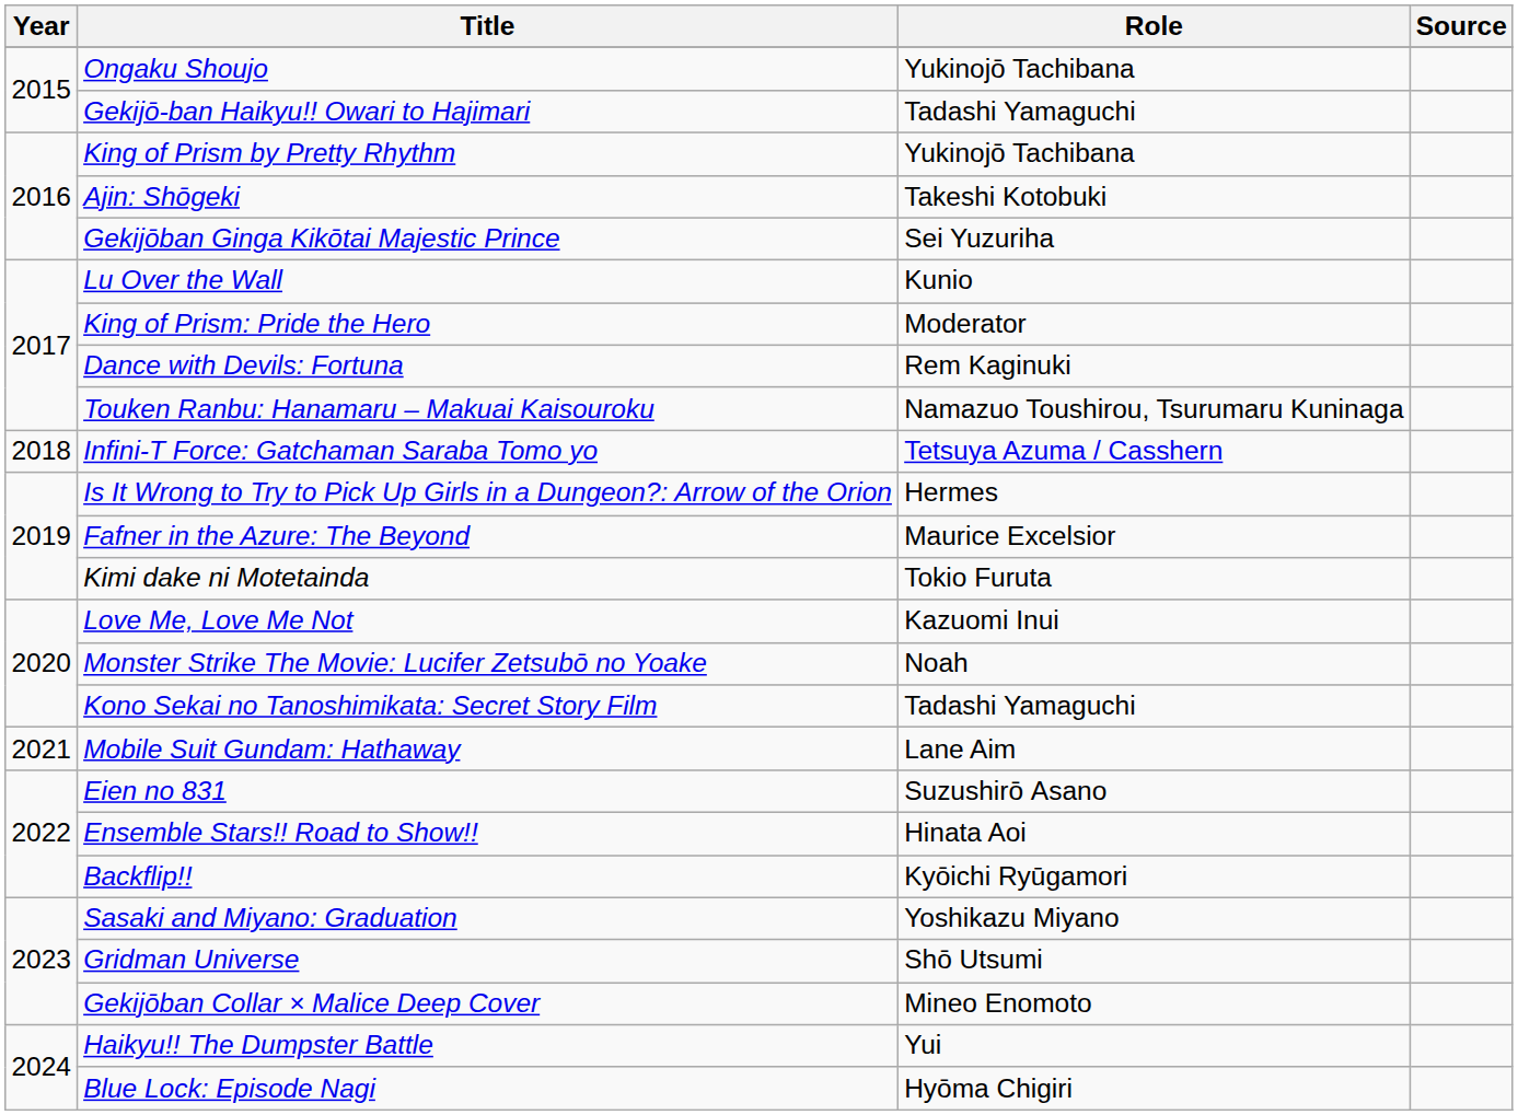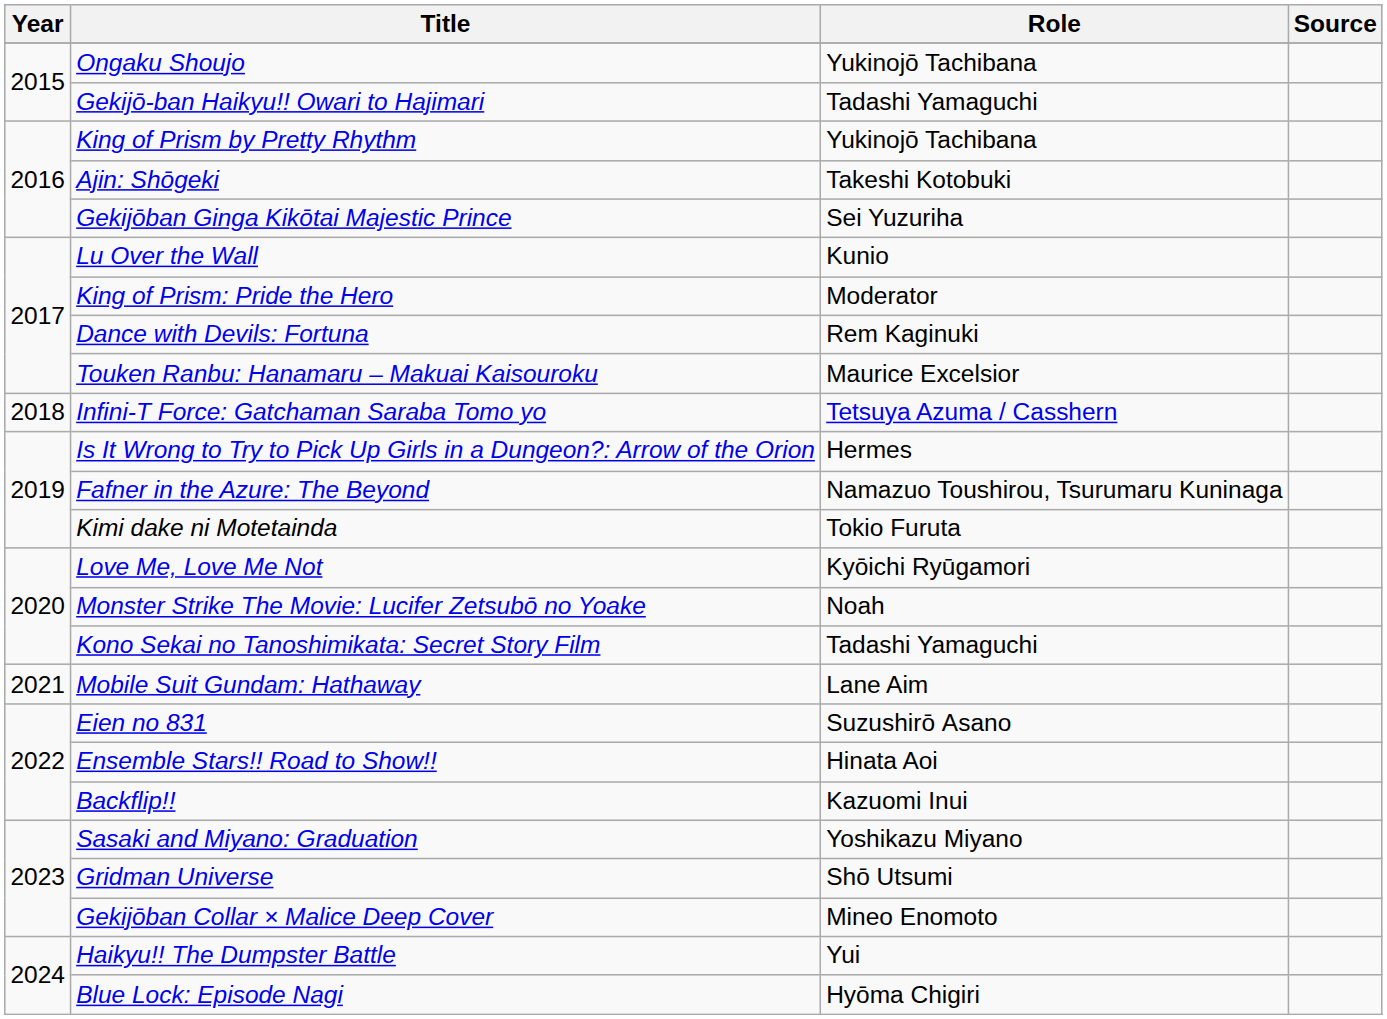Touken Ranbu: Hanamaru – Makuai Kaisouroku | Role: Namazuo Toushirou, Tsurumaru Kuninaga -> Maurice Excelsior
Fafner in the Azure: The Beyond | Role: Maurice Excelsior -> Namazuo Toushirou, Tsurumaru Kuninaga
Love Me, Love Me Not | Role: Kazuomi Inui -> Kyōichi Ryūgamori
Backflip!! | Role: Kyōichi Ryūgamori -> Kazuomi Inui
